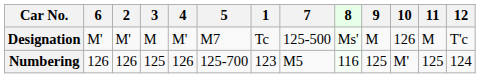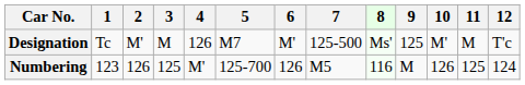columns swapped: 1 <-> 6
Designation | 4: M' -> 126
Designation | 9: M -> 125
Designation | 10: 126 -> M'
Numbering | 4: 126 -> M'
Numbering | 9: 125 -> M
Numbering | 10: M' -> 126
